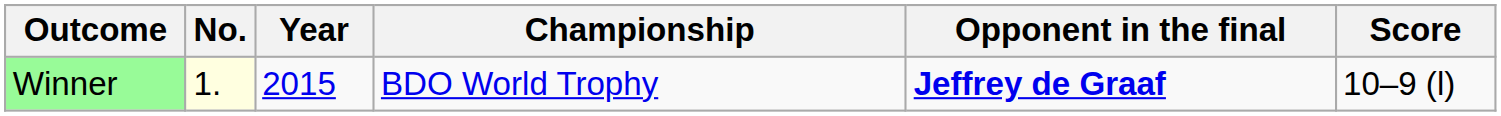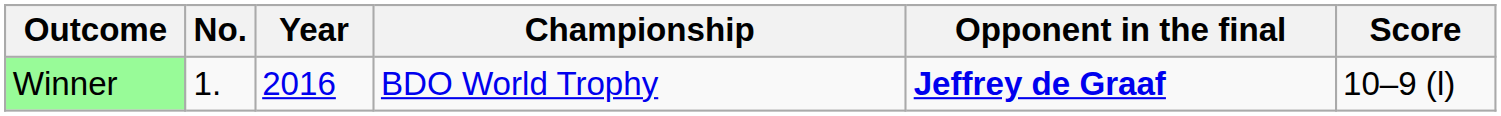Winner | No.: lightyellow background -> no background
Winner | Year: 2015 -> 2016
